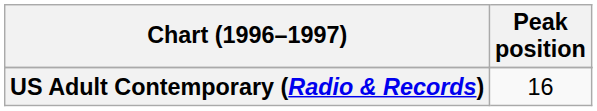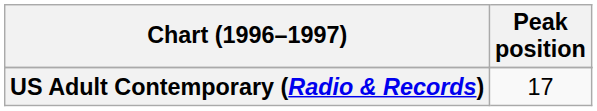US Adult Contemporary (Radio & Records) | Peak position: 16 -> 17
